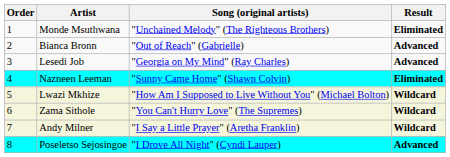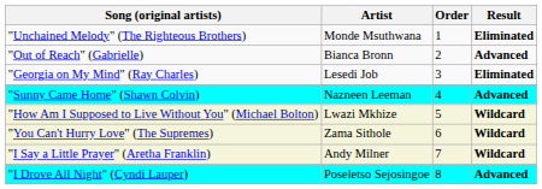columns swapped: Order <-> Song (original artists)
Lesedi Job | Result: Advanced -> Eliminated
Nazneen Leeman | Result: Eliminated -> Advanced
